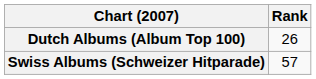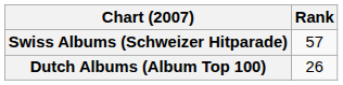rows swapped: Dutch Albums (Album Top 100) <-> Swiss Albums (Schweizer Hitparade)
